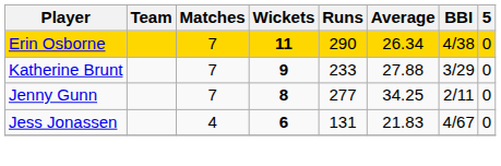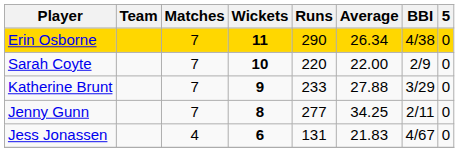+ row: Sarah Coyte | 7 | 10 | 220 | 22.00 | 2/9 | 0
